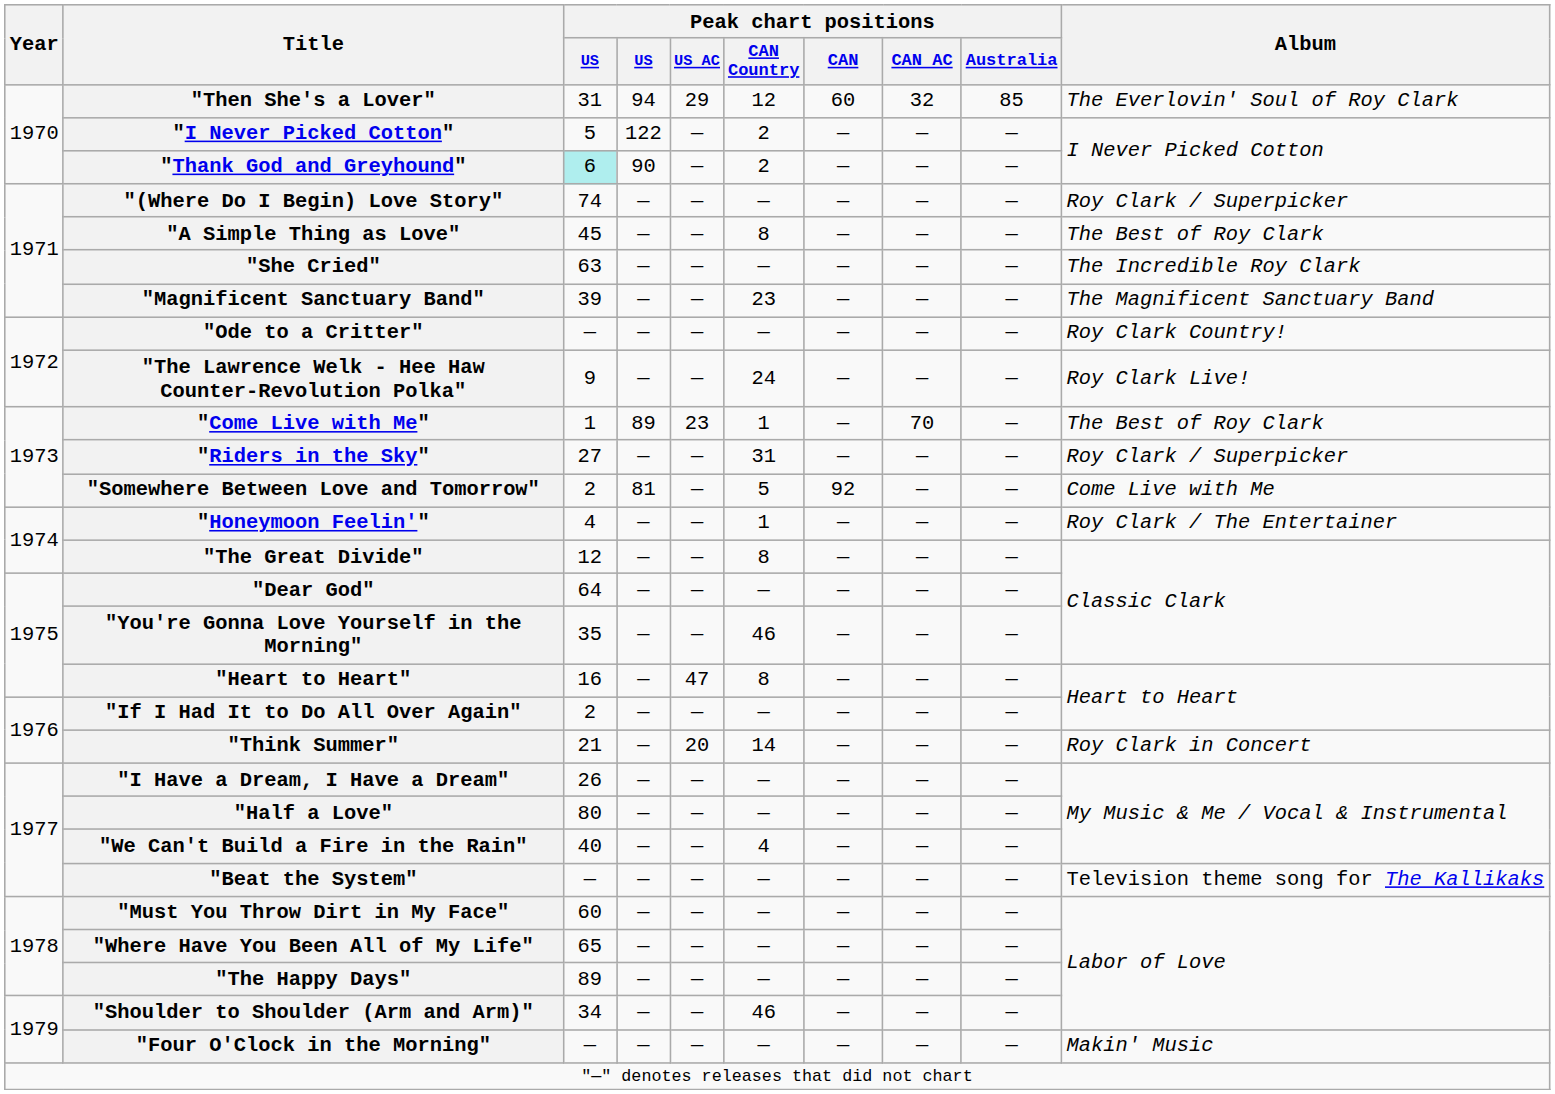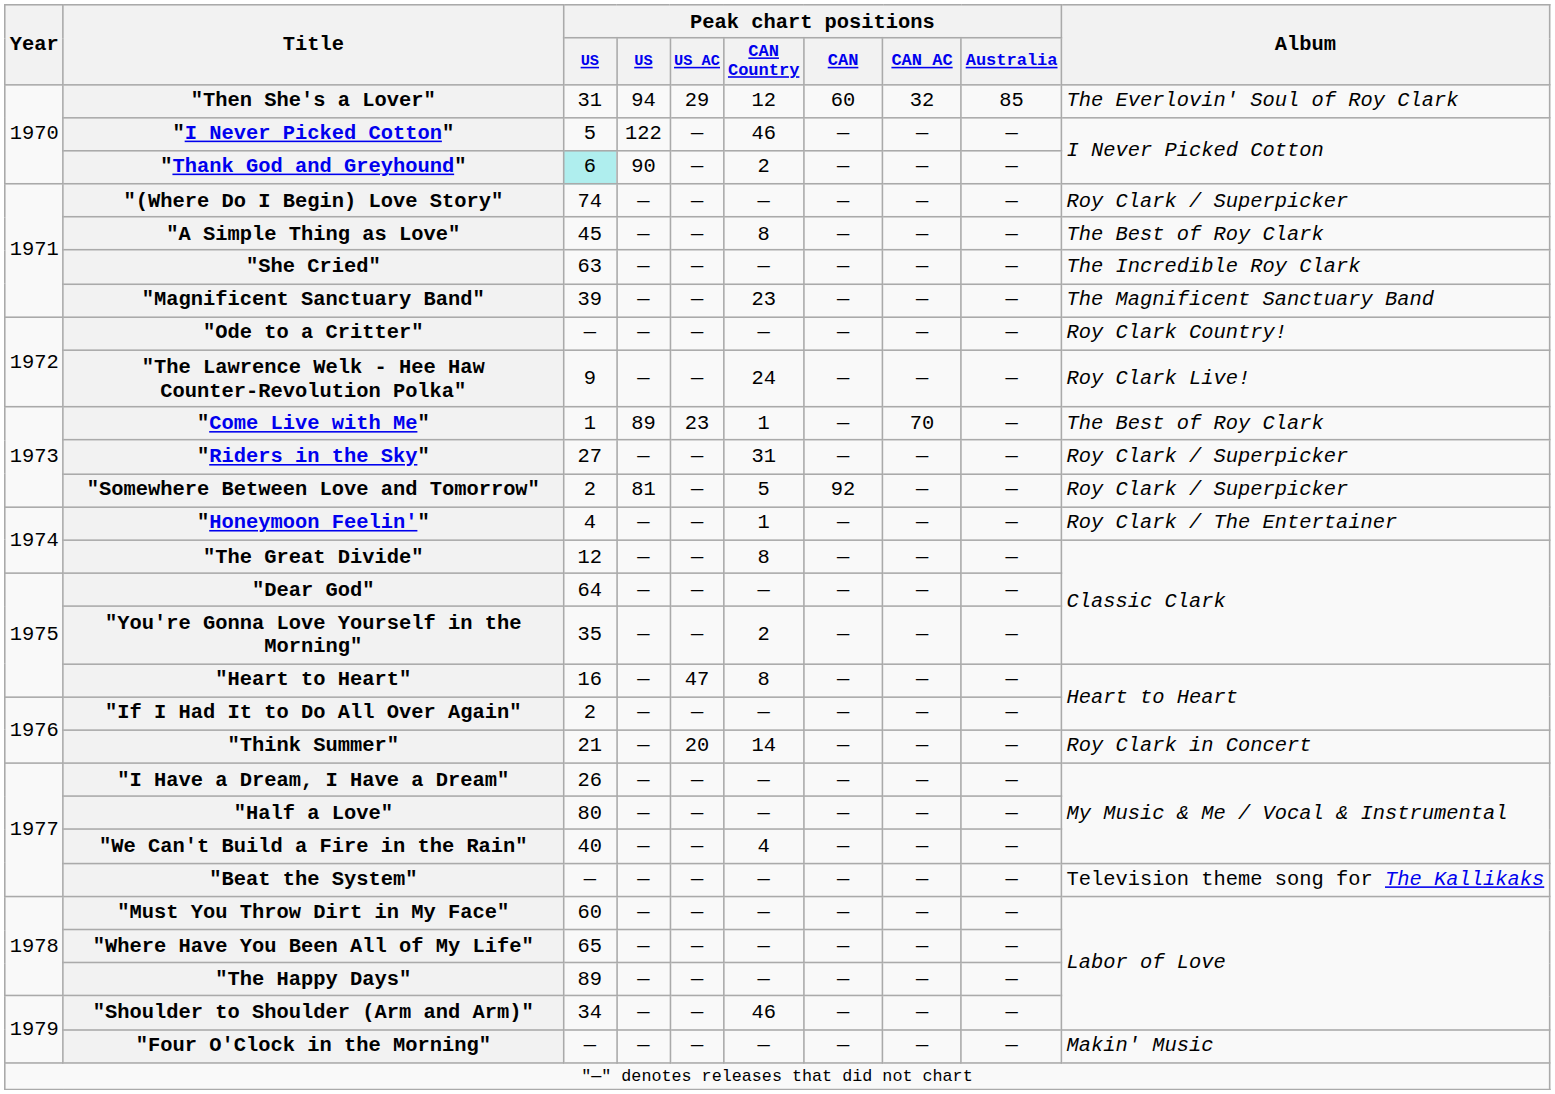"I Never Picked Cotton" | Peak chart positions / CAN Country: 2 -> 46
"Somewhere Between Love and Tomorrow" | Album: Come Live with Me -> Roy Clark / Superpicker
"You're Gonna Love Yourself in the Morning" | Peak chart positions / CAN Country: 46 -> 2
